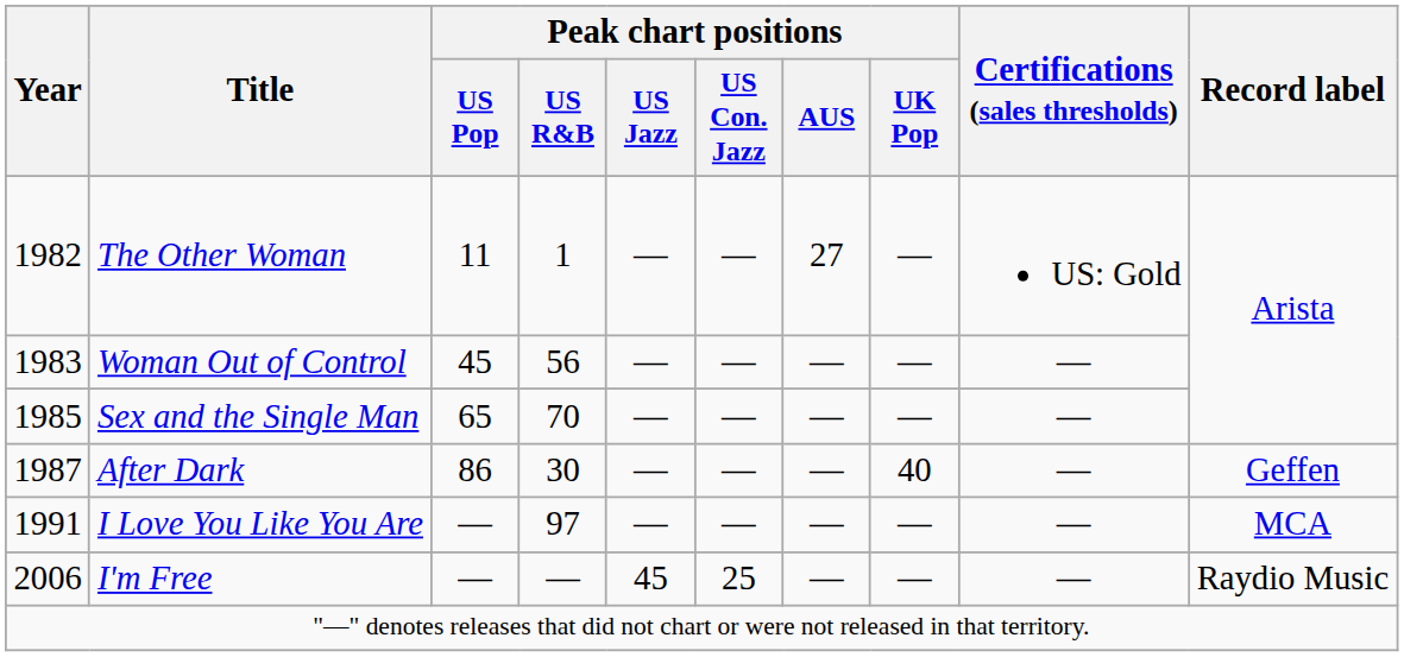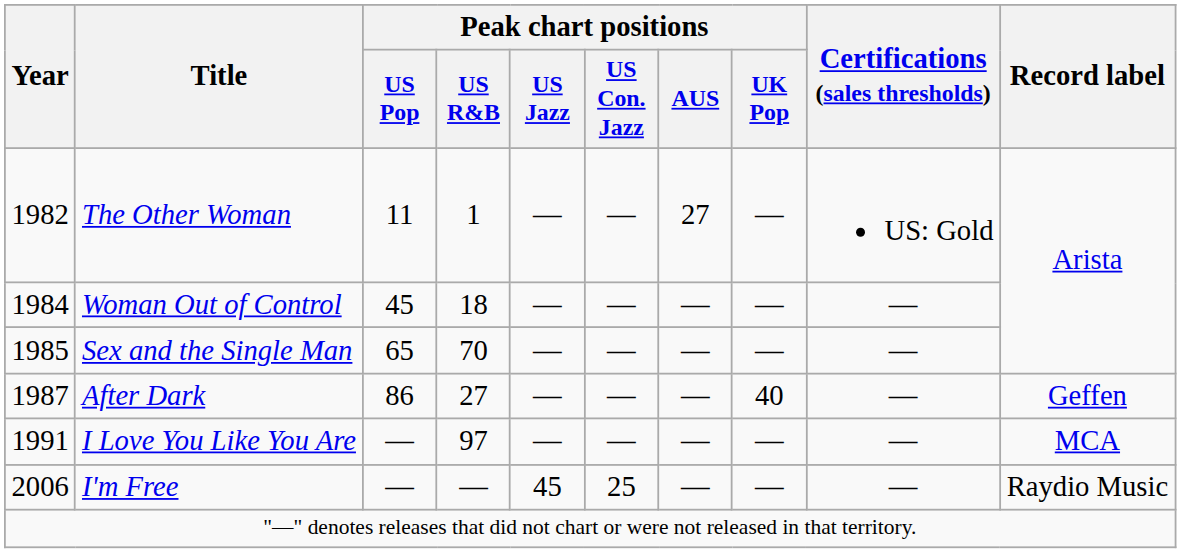Woman Out of Control | Year: 1983 -> 1984
Woman Out of Control | Peak chart positions / US R&B: 56 -> 18
After Dark | Peak chart positions / US R&B: 30 -> 27
